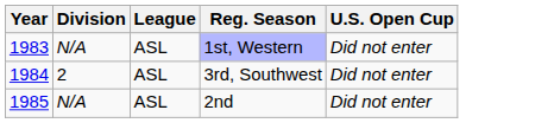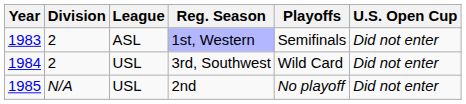+ column: Playoffs | Semifinals | Wild Card | No playoff
1st, Western | Division: N/A -> 2
3rd, Southwest | League: ASL -> USL
2nd | League: ASL -> USL
